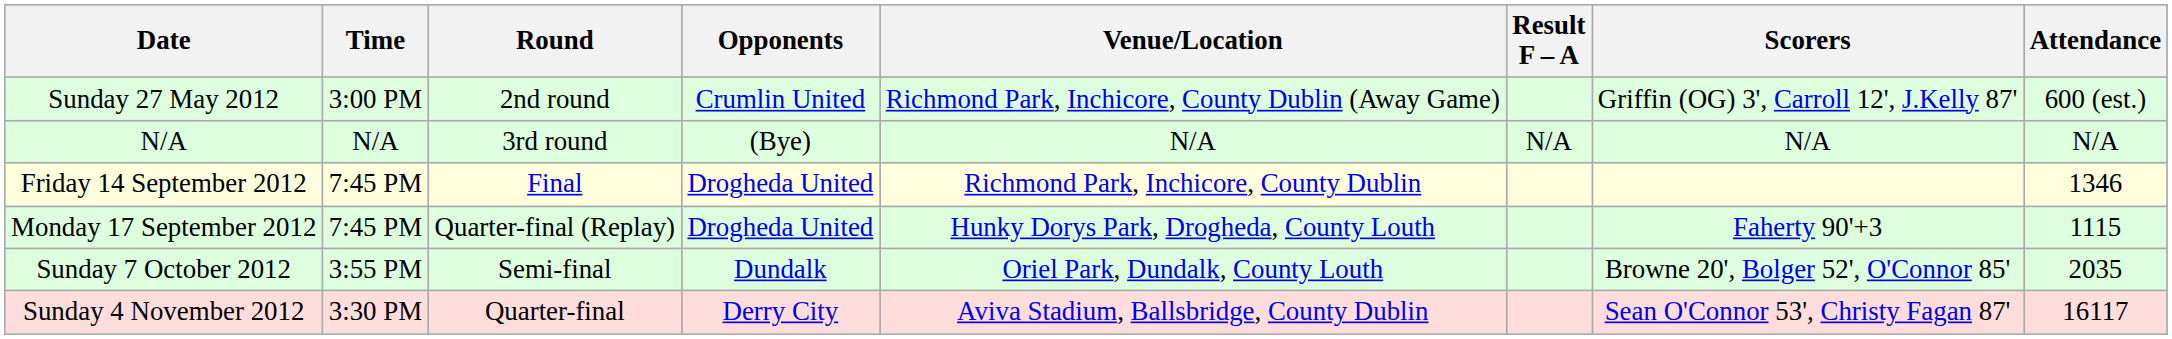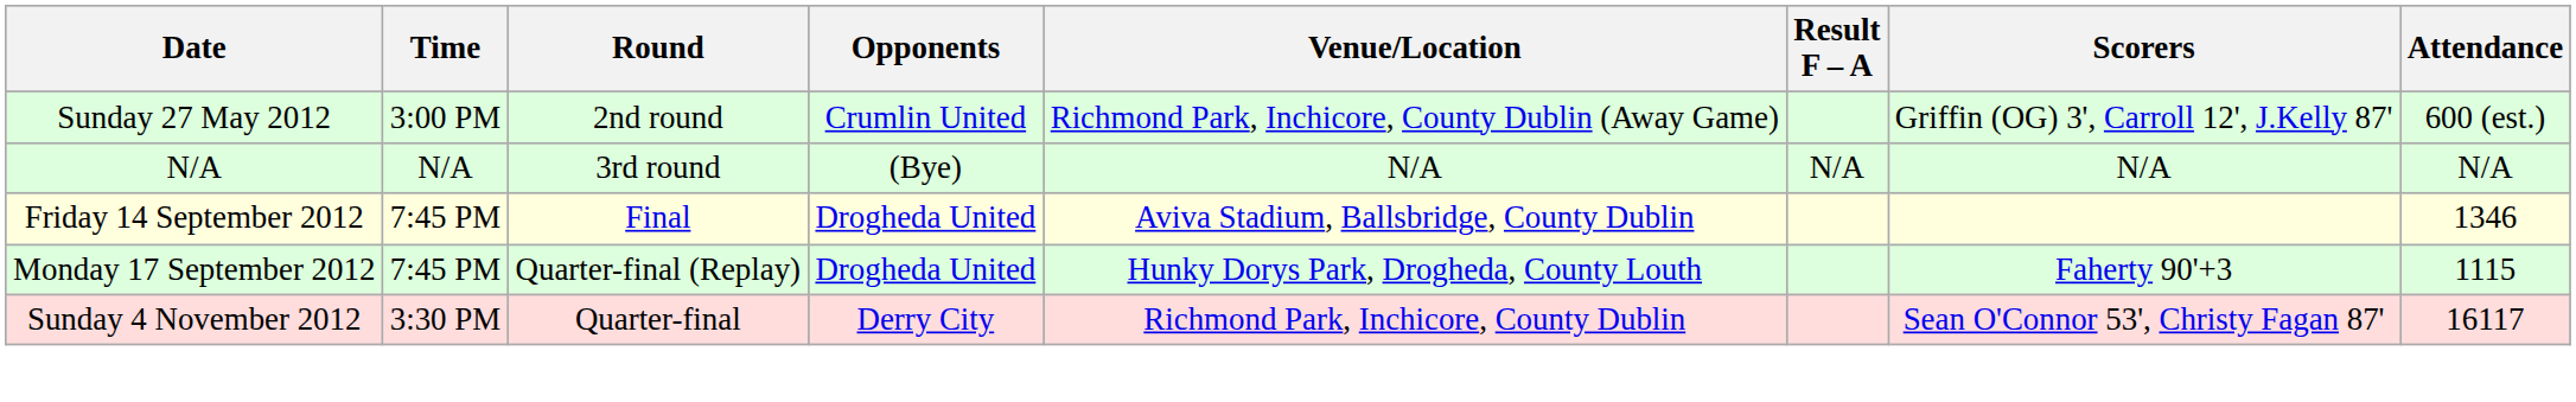Friday 14 September 2012 | Venue/Location: Richmond Park, Inchicore, County Dublin -> Aviva Stadium, Ballsbridge, County Dublin
- row: Sunday 7 October 2012 | 3:55 PM | Semi-final | Dundalk | Oriel Park, Dundalk, County Louth | Browne 20', Bolger 52', O'Connor 85' | 2035
Sunday 4 November 2012 | Venue/Location: Aviva Stadium, Ballsbridge, County Dublin -> Richmond Park, Inchicore, County Dublin
